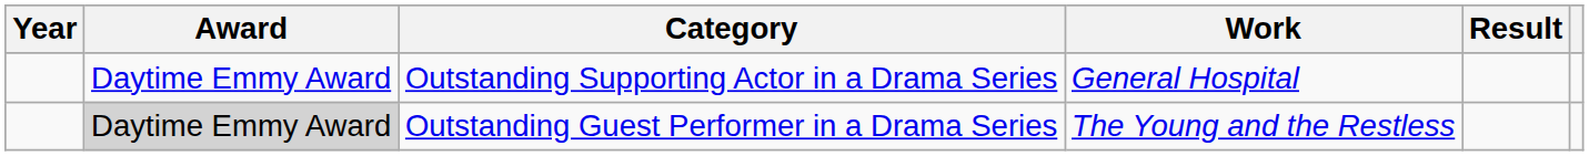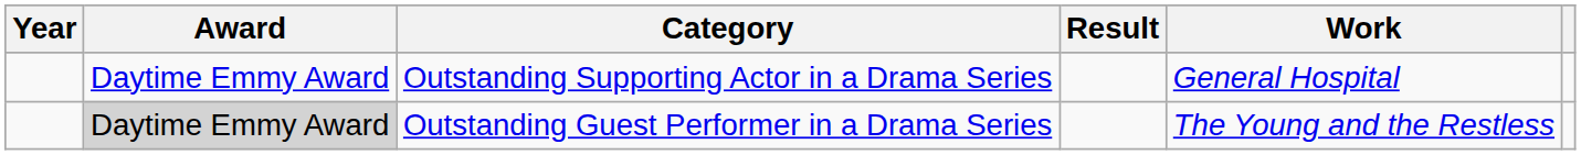columns swapped: Work <-> Result
